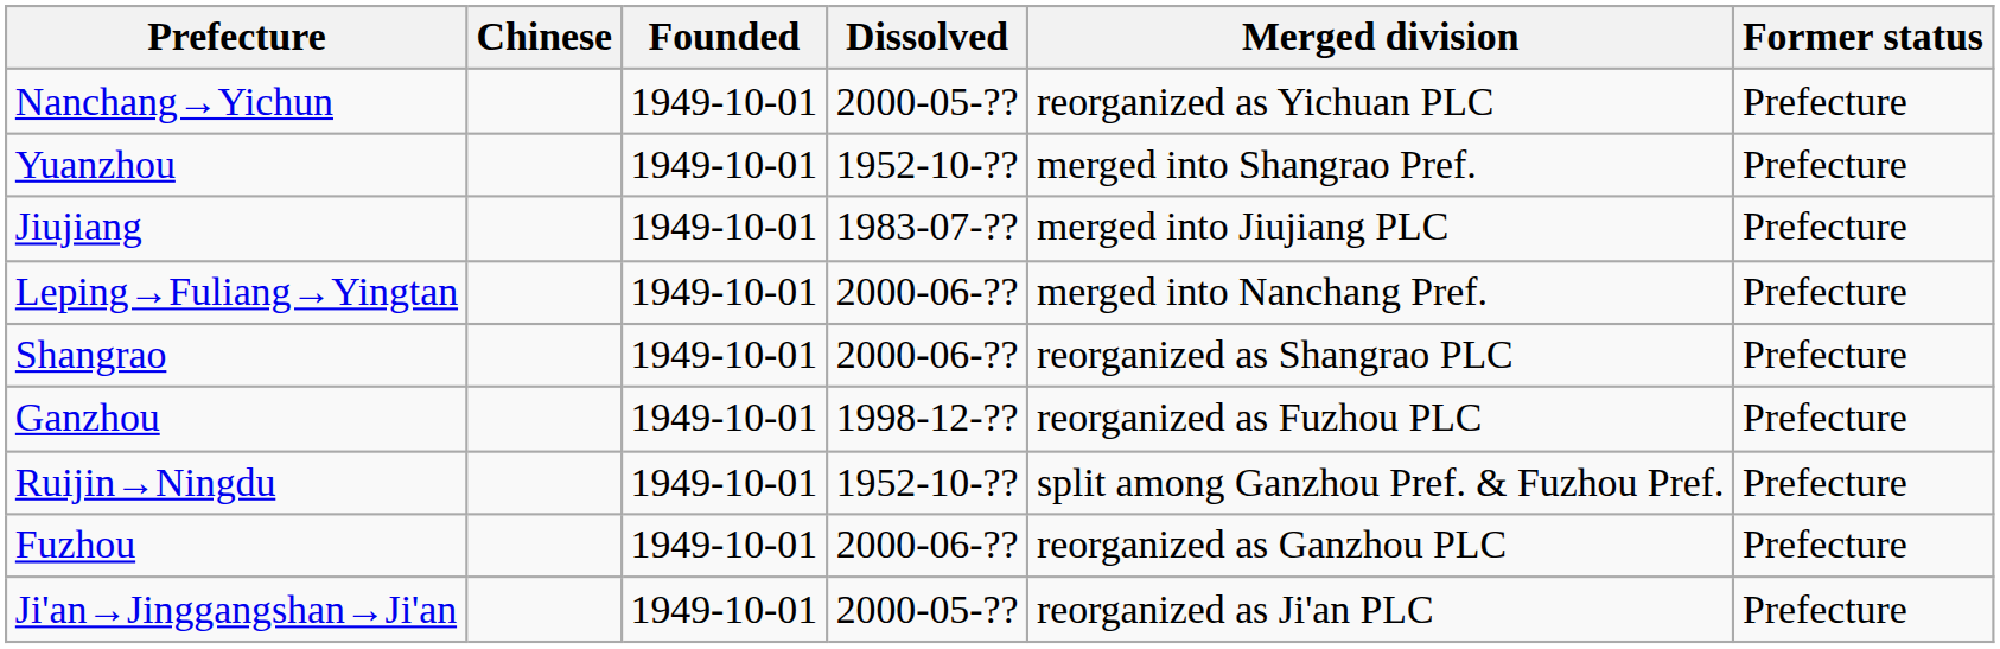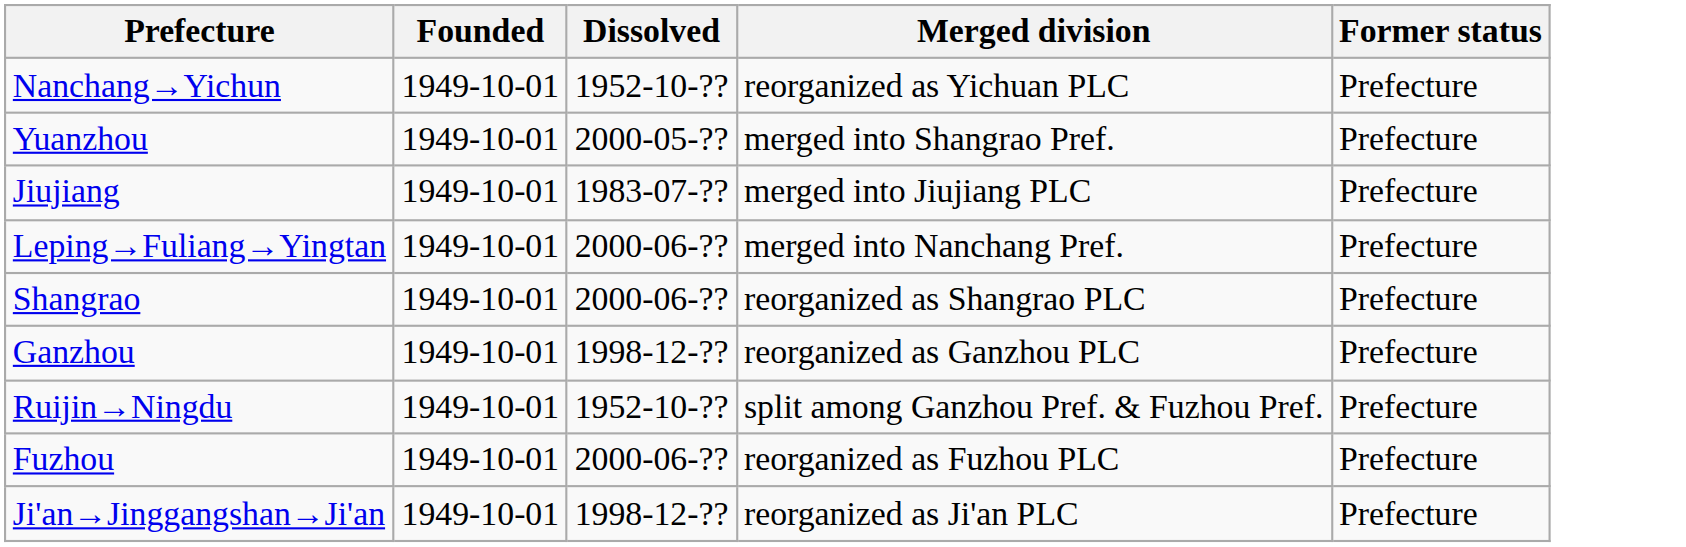- column: Chinese
Nanchang→Yichun | Dissolved: 2000-05-?? -> 1952-10-??
Yuanzhou | Dissolved: 1952-10-?? -> 2000-05-??
Ganzhou | Merged division: reorganized as Fuzhou PLC -> reorganized as Ganzhou PLC
Fuzhou | Merged division: reorganized as Ganzhou PLC -> reorganized as Fuzhou PLC
Ji'an→Jinggangshan→Ji'an | Dissolved: 2000-05-?? -> 1998-12-??
